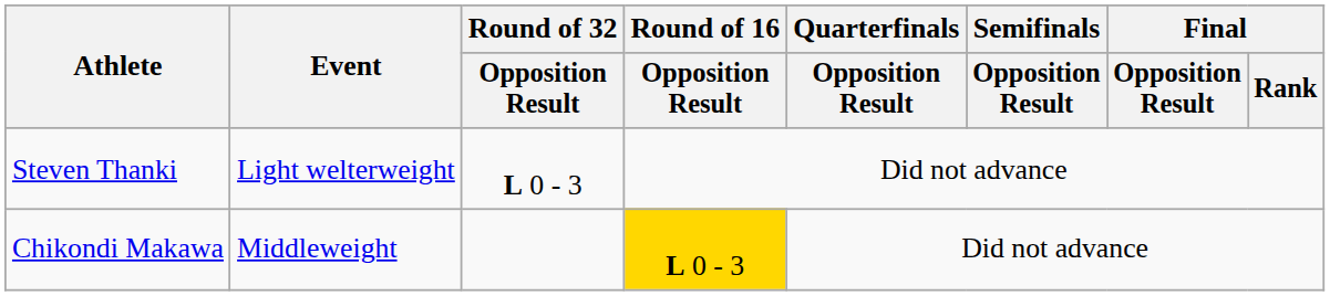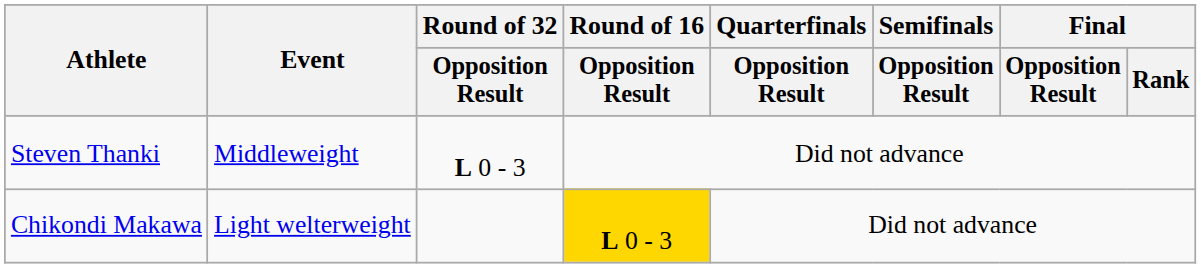Steven Thanki | Event: Light welterweight -> Middleweight
Chikondi Makawa | Event: Middleweight -> Light welterweight
